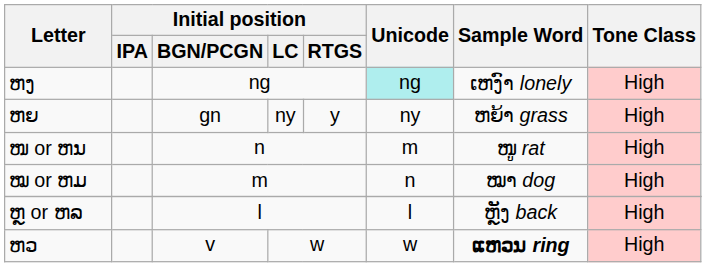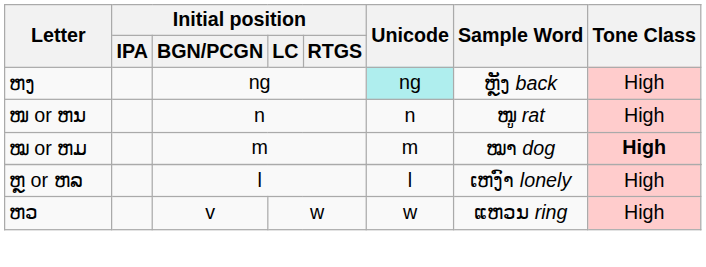ຫງ | Sample Word: ເຫງົາ lonely -> ຫຼັງ back
- row: ຫຍ | gn | ny | y | ny | ຫຍ້າ grass | High
ໜ or ຫນ | Unicode: m -> n
ໝ or ຫມ | Unicode: n -> m
ໝ or ຫມ | Tone Class: normal -> bold
ຫຼ or ຫລ | Sample Word: ຫຼັງ back -> ເຫງົາ lonely
ຫວ | Sample Word: bold -> normal
